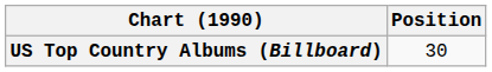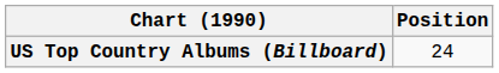US Top Country Albums (Billboard) | Position: 30 -> 24
